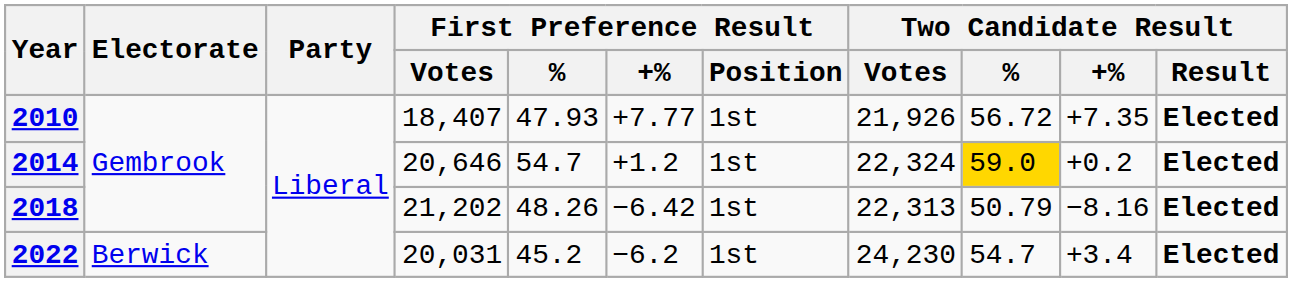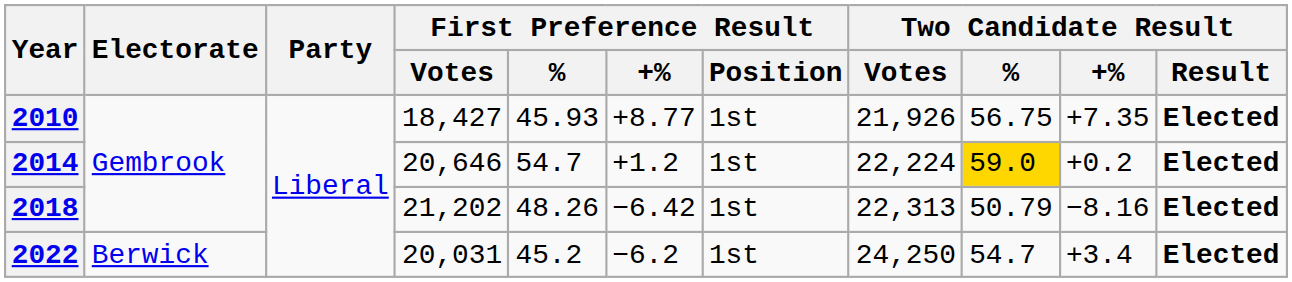2010 | First Preference Result / Votes: 18,407 -> 18,427
2010 | First Preference Result / %: 47.93 -> 45.93
2010 | First Preference Result / +%: +7.77 -> +8.77
2010 | Two Candidate Result / %: 56.72 -> 56.75
2014 | Two Candidate Result / Votes: 22,324 -> 22,224
2022 | Two Candidate Result / Votes: 24,230 -> 24,250
